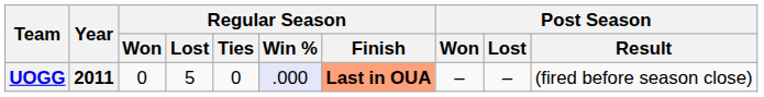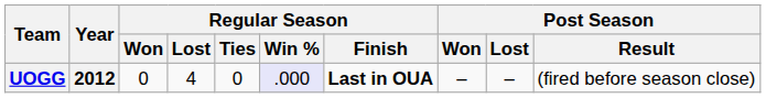UOGG | Year: 2011 -> 2012
UOGG | Regular Season / Lost: 5 -> 4
UOGG | Regular Season / Finish: lightsalmon background -> no background
